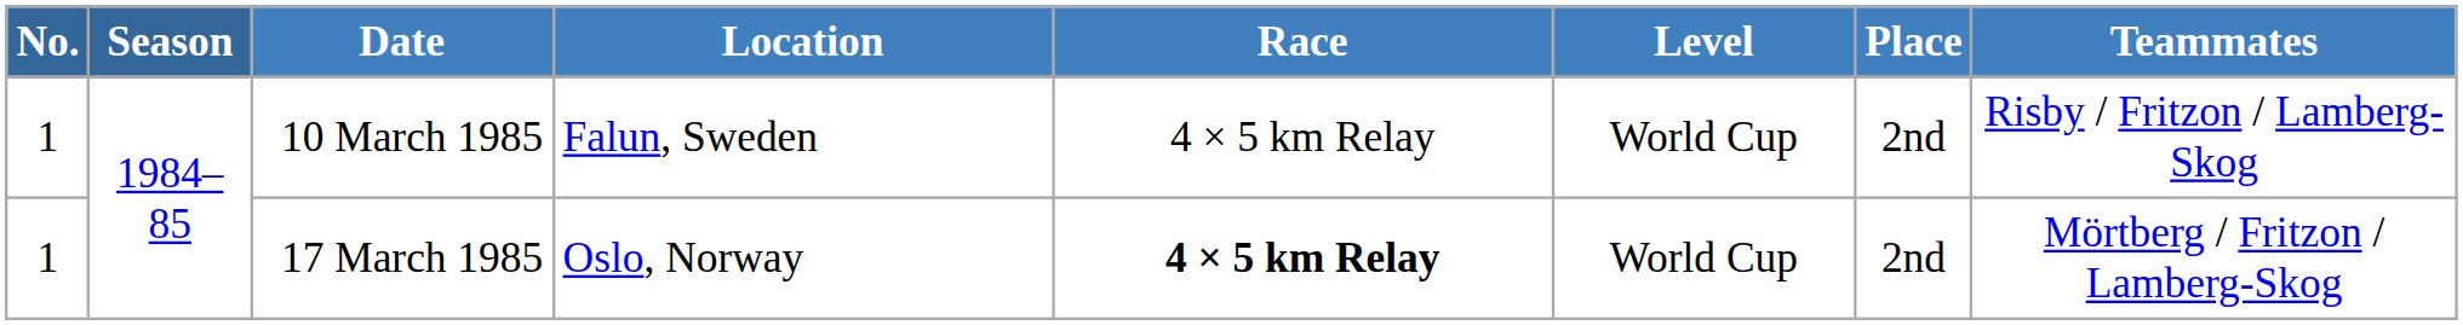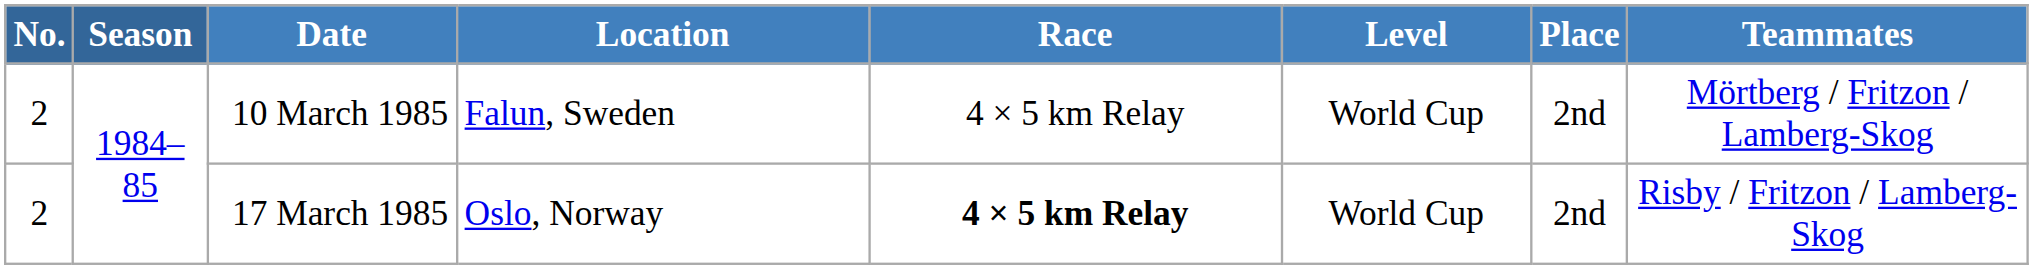10 March 1985 | No.: 1 -> 2
10 March 1985 | Teammates: Risby / Fritzon / Lamberg-Skog -> Mörtberg / Fritzon / Lamberg-Skog
17 March 1985 | No.: 1 -> 2
17 March 1985 | Teammates: Mörtberg / Fritzon / Lamberg-Skog -> Risby / Fritzon / Lamberg-Skog
